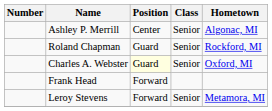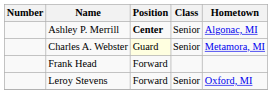Ashley P. Merrill | Position: normal -> bold
- row: Roland Chapman | Guard | Senior | Rockford, MI
Charles A. Webster | Hometown: Oxford, MI -> Metamora, MI
Leroy Stevens | Hometown: Metamora, MI -> Oxford, MI
